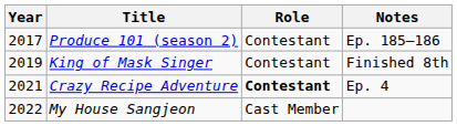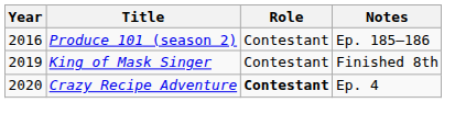Produce 101 (season 2) | Year: 2017 -> 2016
Crazy Recipe Adventure | Year: 2021 -> 2020
- row: 2022 | My House Sangjeon | Cast Member
